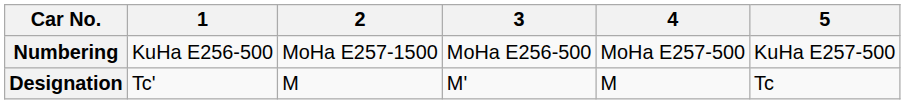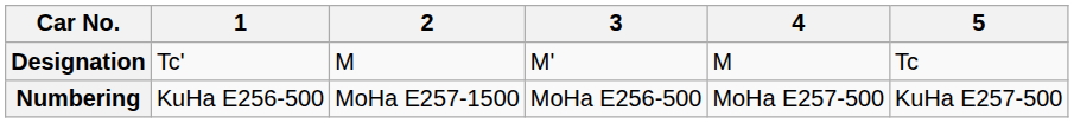rows swapped: Designation <-> Numbering
